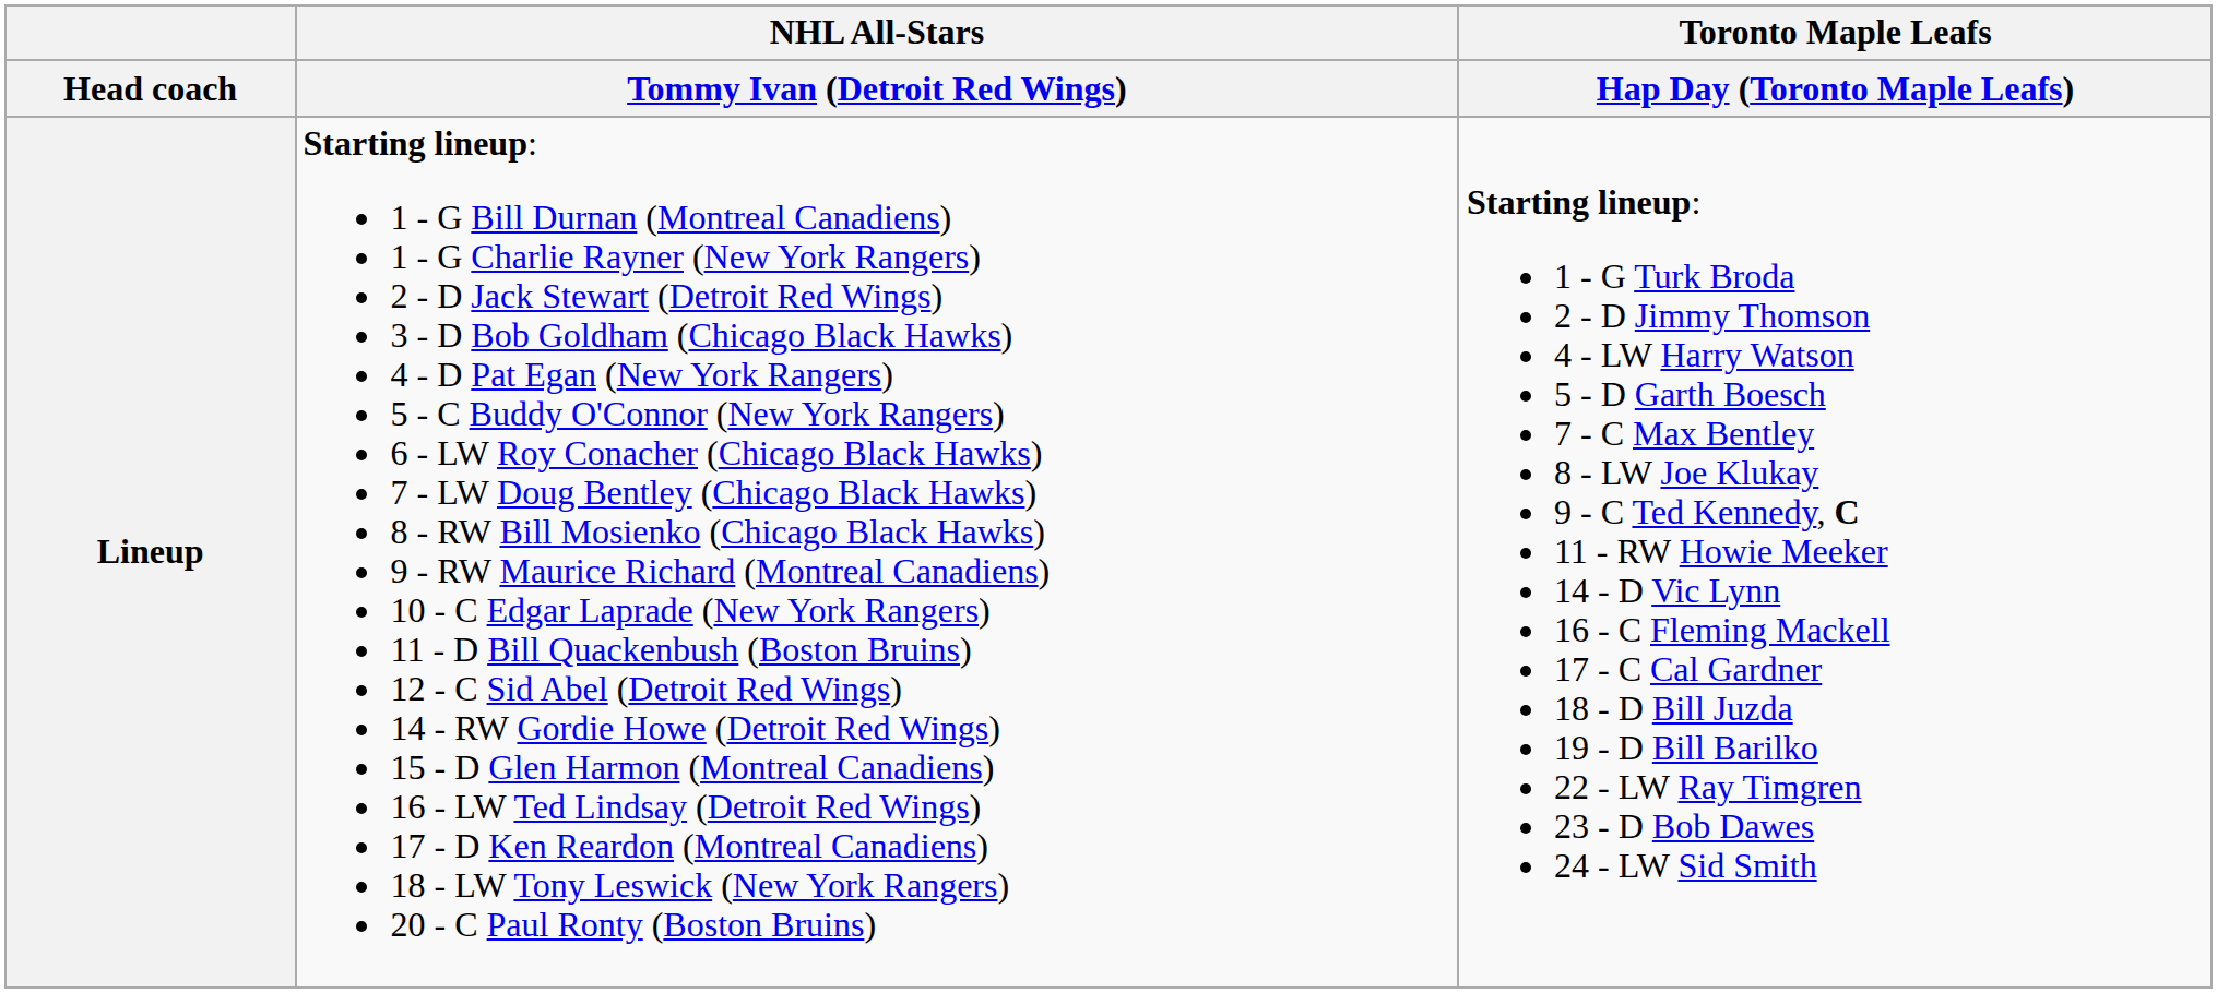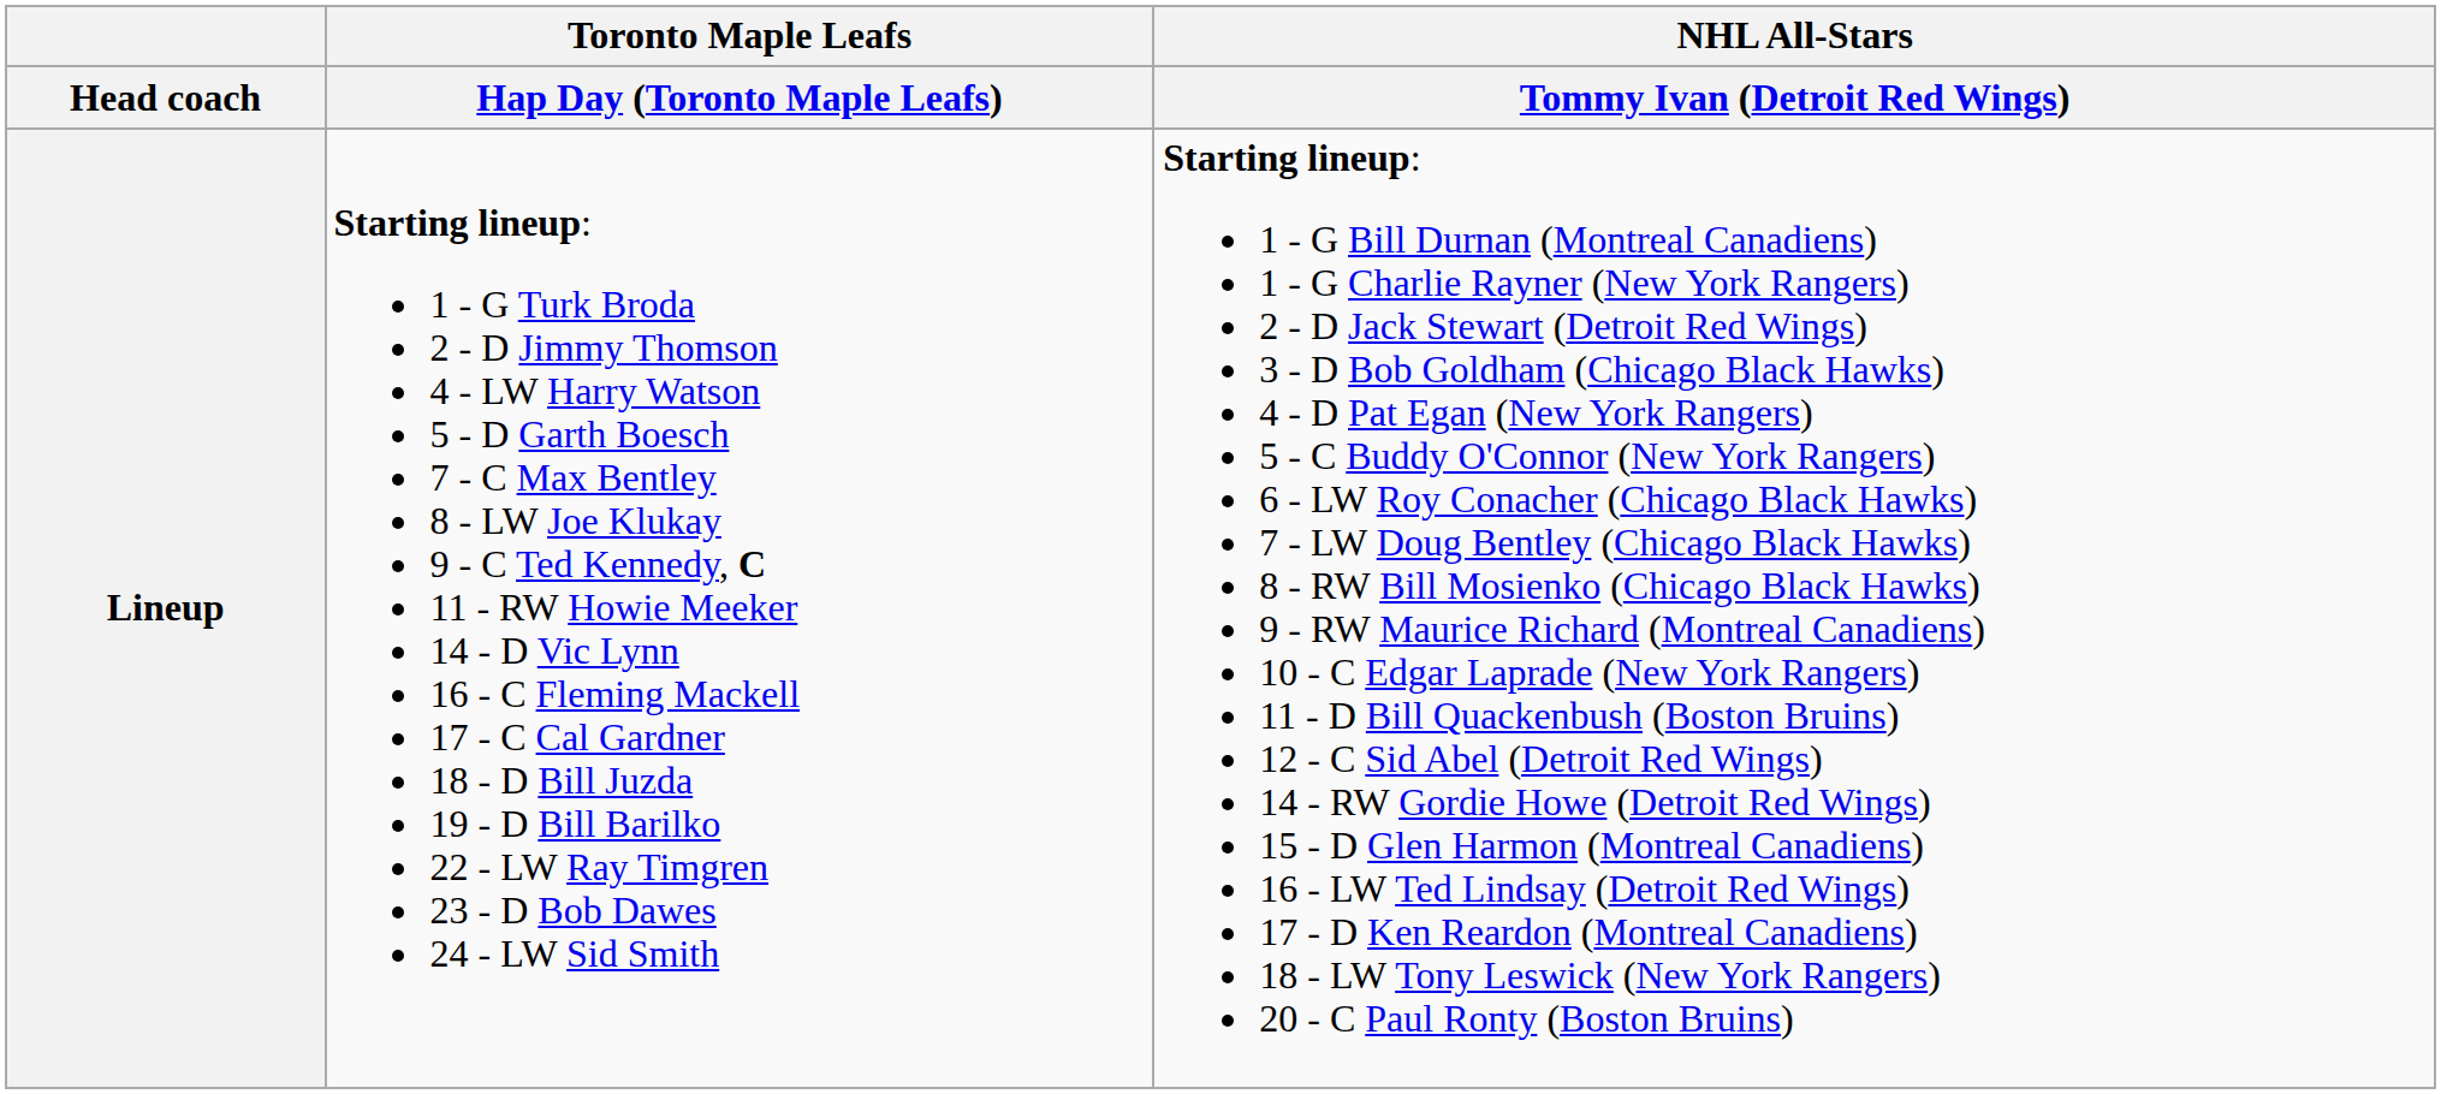columns swapped: NHL All-Stars / Tommy Ivan (Detroit Red Wings) <-> Toronto Maple Leafs / Hap Day (Toronto Maple Leafs)
